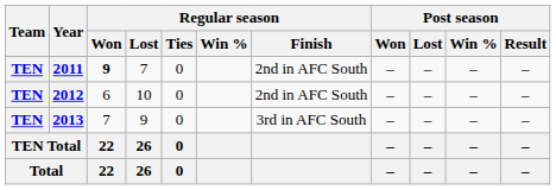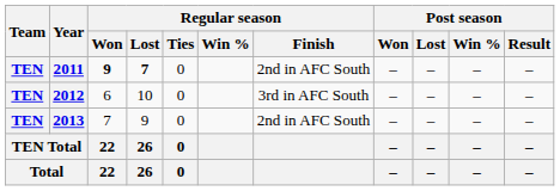2011 | Regular season / Lost: normal -> bold
2012 | Regular season / Finish: 2nd in AFC South -> 3rd in AFC South
2013 | Regular season / Finish: 3rd in AFC South -> 2nd in AFC South
